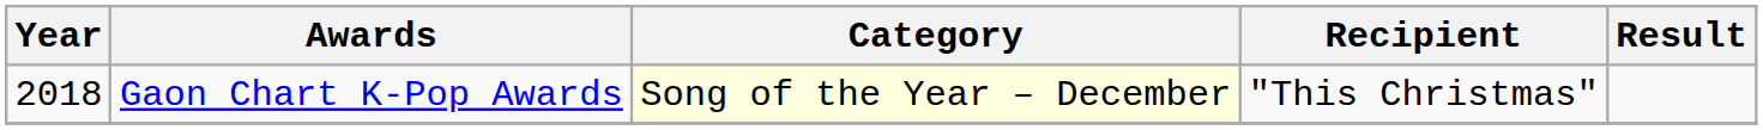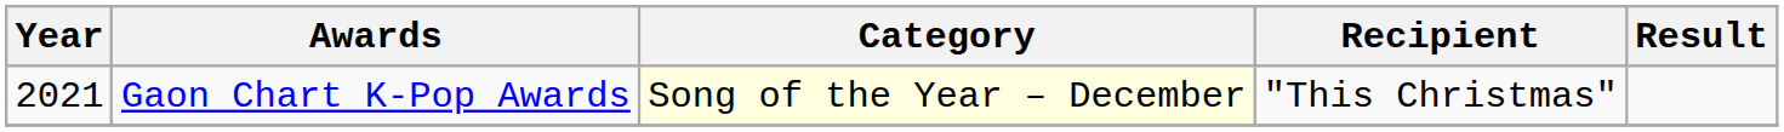Gaon Chart K-Pop Awards | Year: 2018 -> 2021
